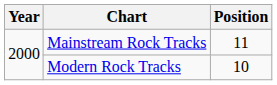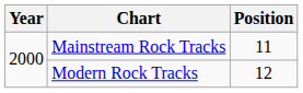Modern Rock Tracks | Position: 10 -> 12
